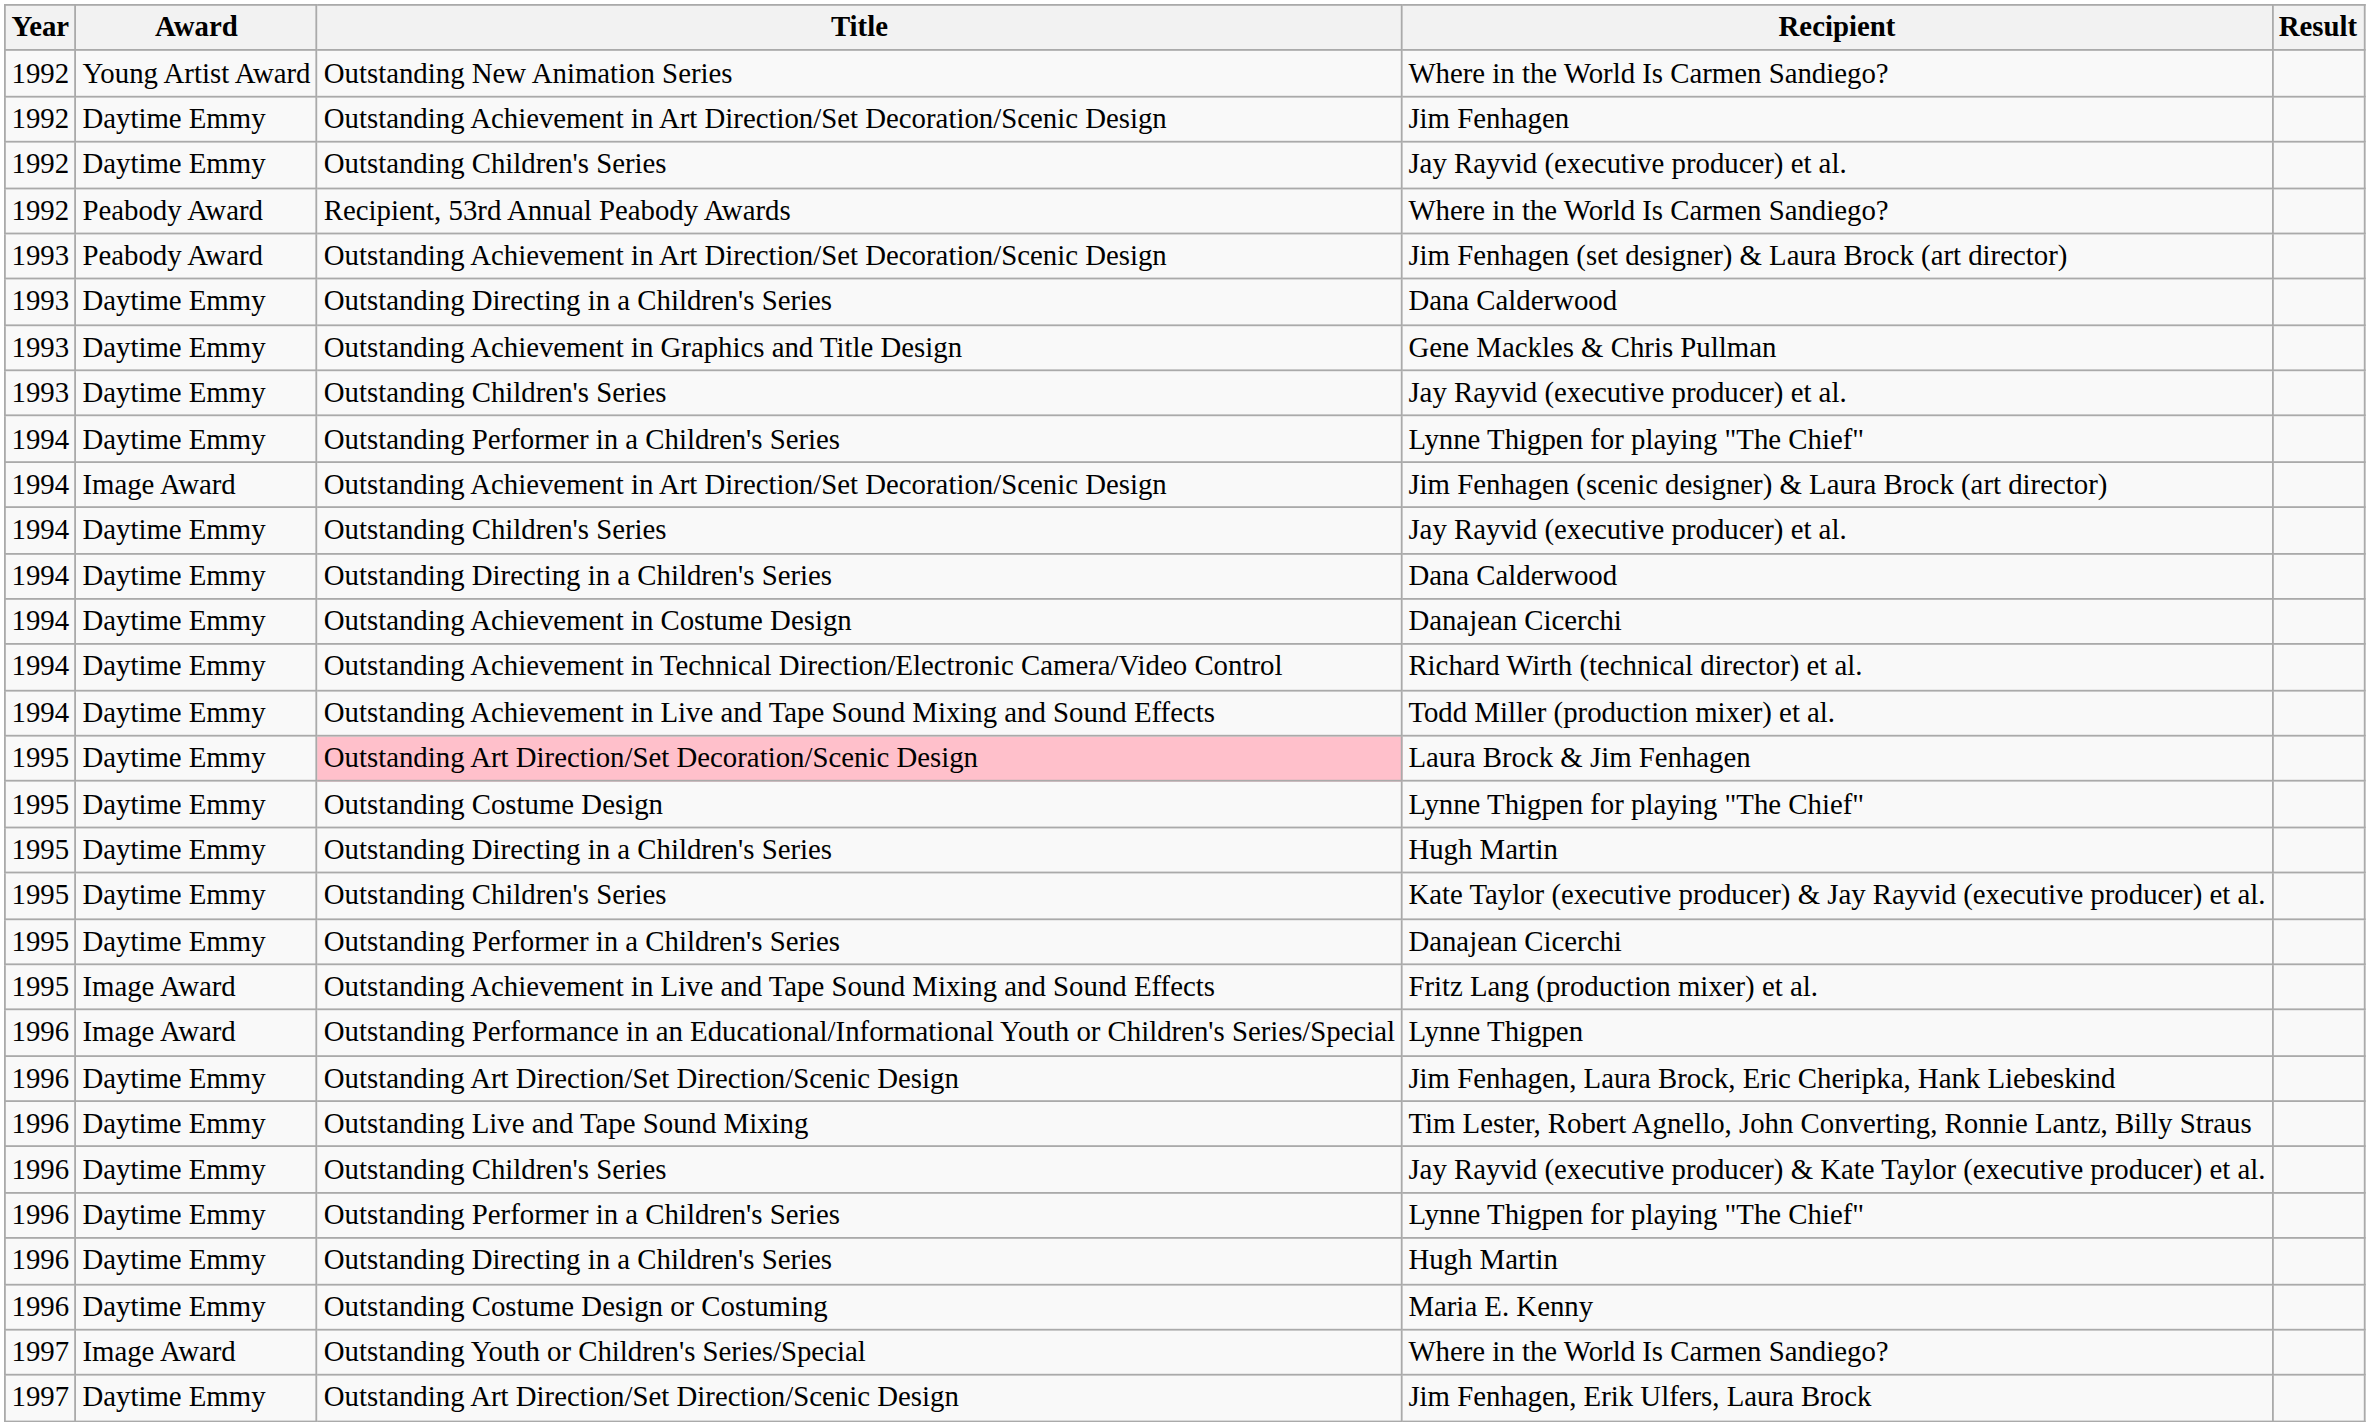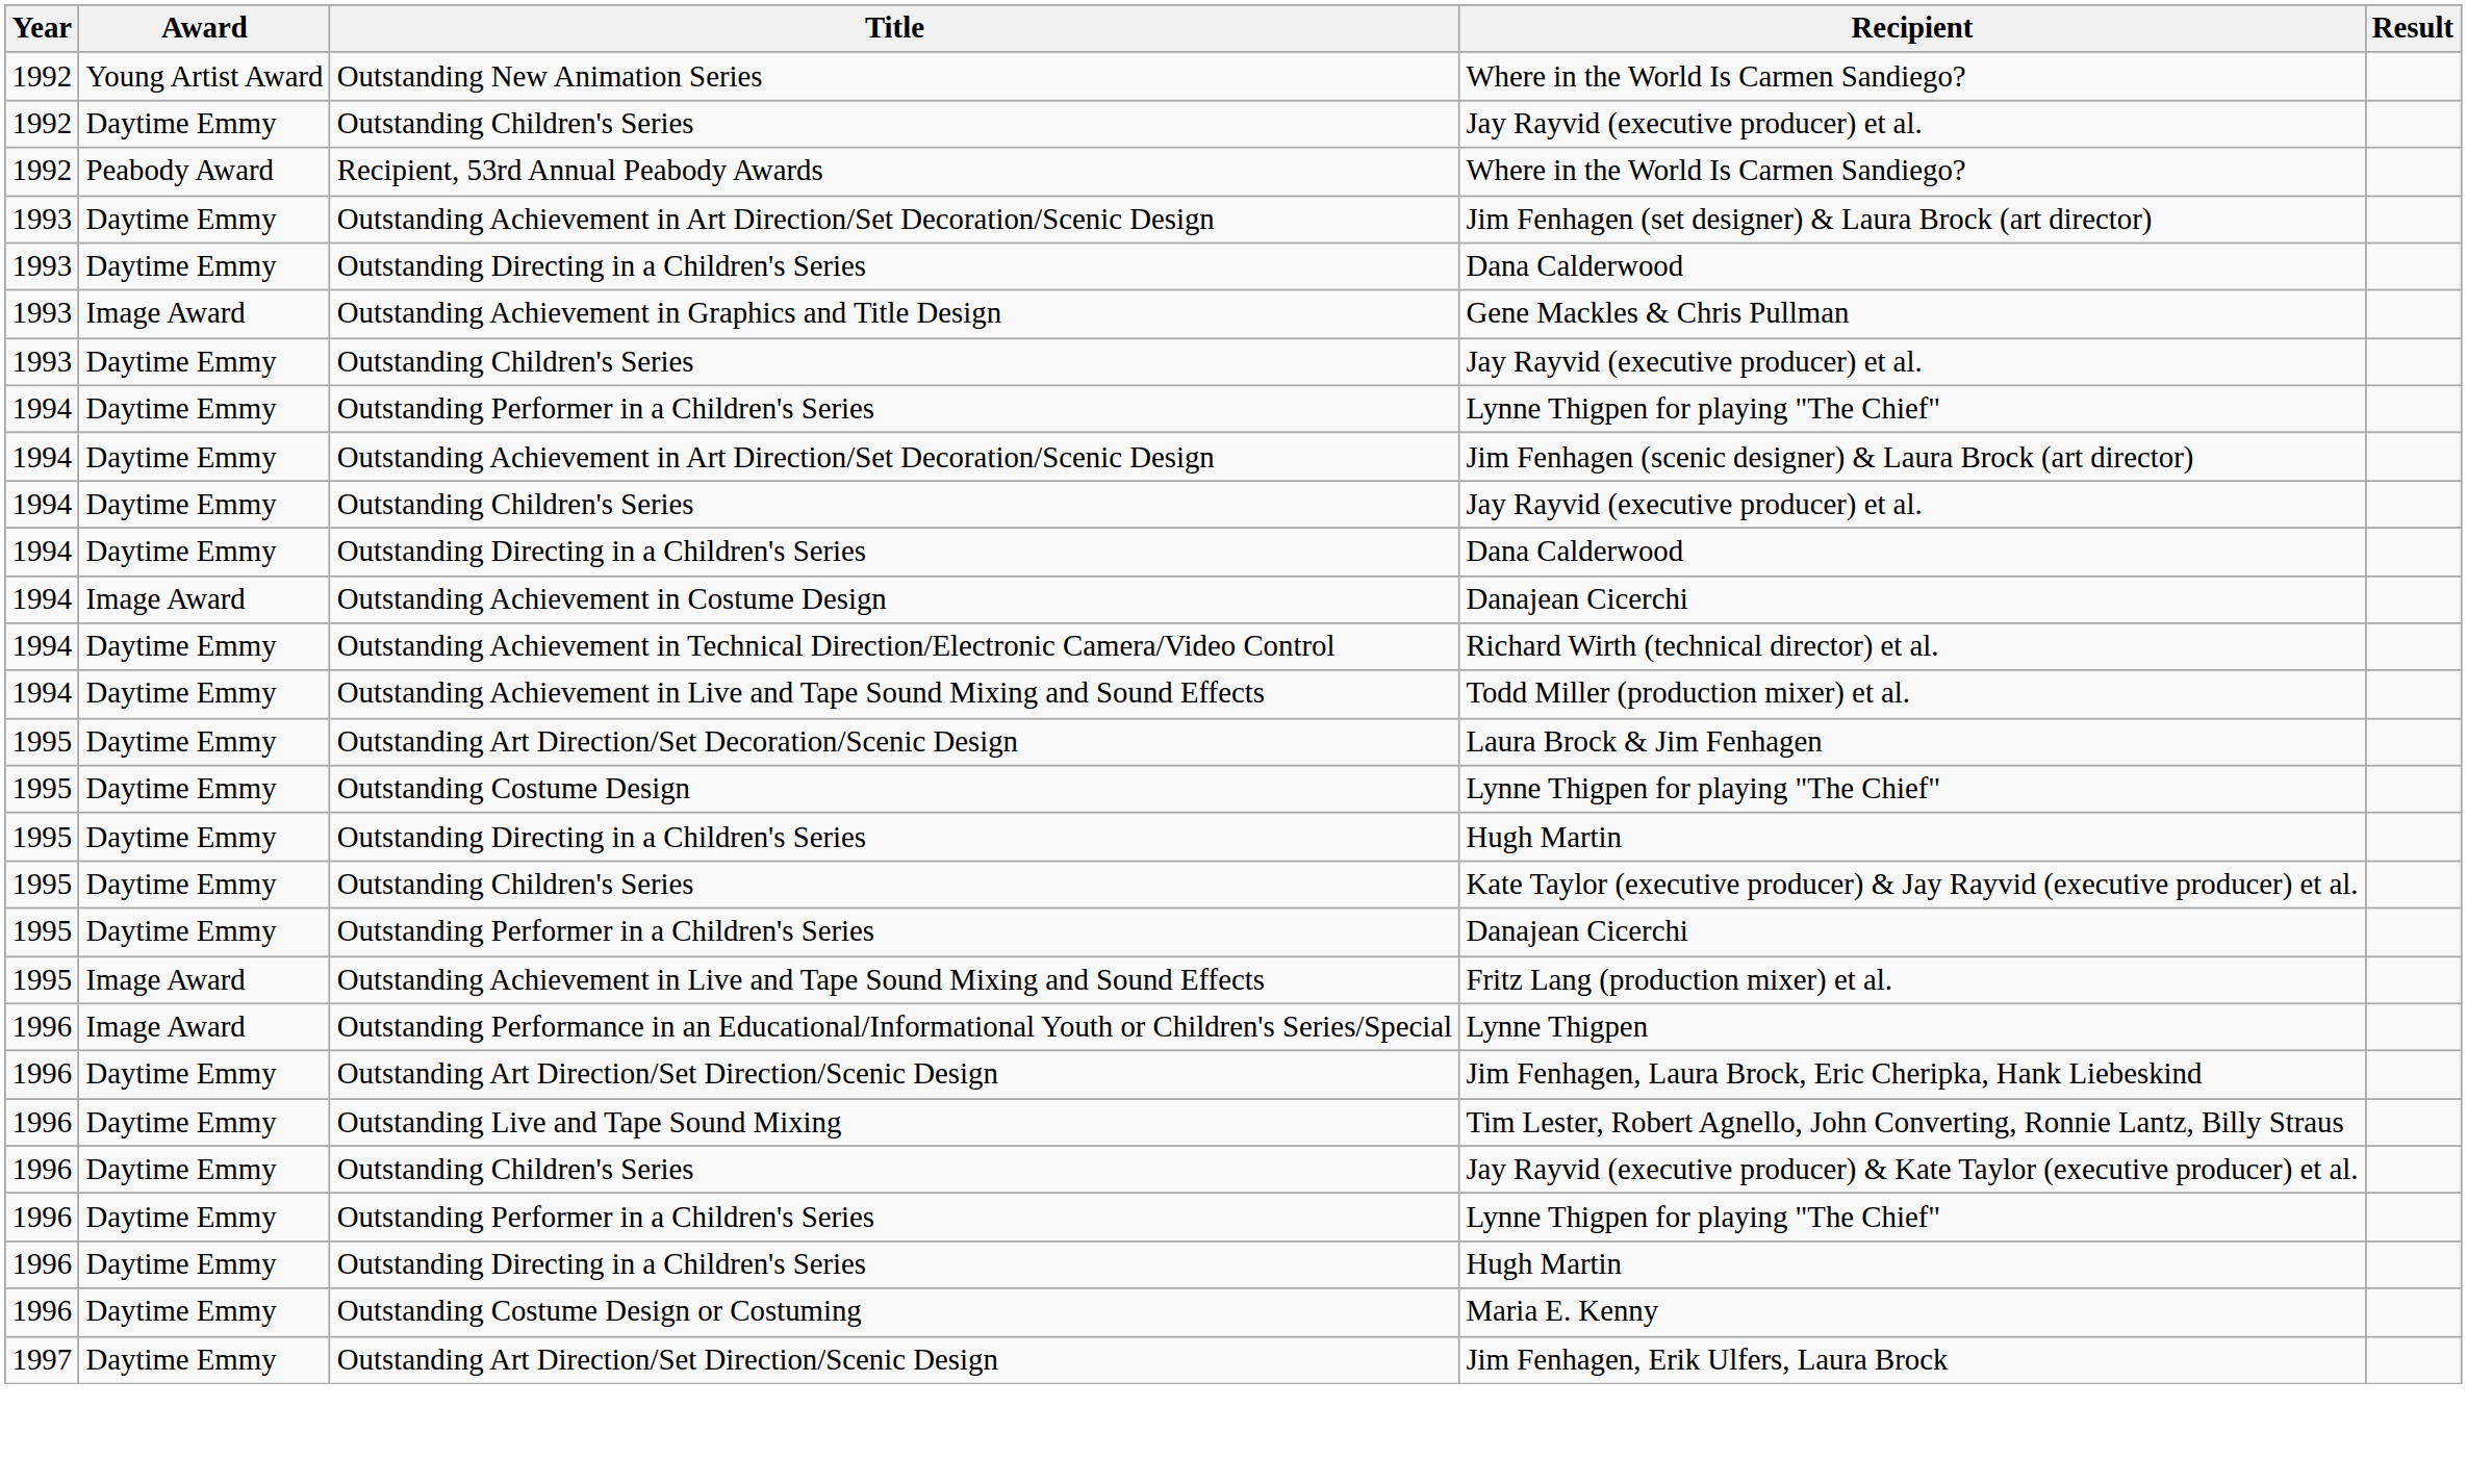- row: 1992 | Daytime Emmy | Outstanding Achievement in Art Direction/Set Decoration/Scenic Design | Jim Fenhagen
Jim Fenhagen (set designer) & Laura Brock (art director) | Award: Peabody Award -> Daytime Emmy
Gene Mackles & Chris Pullman | Award: Daytime Emmy -> Image Award
Jim Fenhagen (scenic designer) & Laura Brock (art director) | Award: Image Award -> Daytime Emmy
1994 / Danajean Cicerchi | Award: Daytime Emmy -> Image Award
Laura Brock & Jim Fenhagen | Title: pink background -> no background
- row: 1997 | Image Award | Outstanding Youth or Children's Series/Special | Where in the World Is Carmen Sandiego?
